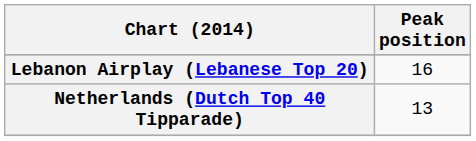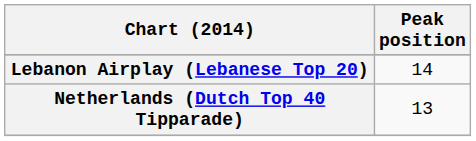Lebanon Airplay (Lebanese Top 20) | Peak position: 16 -> 14
